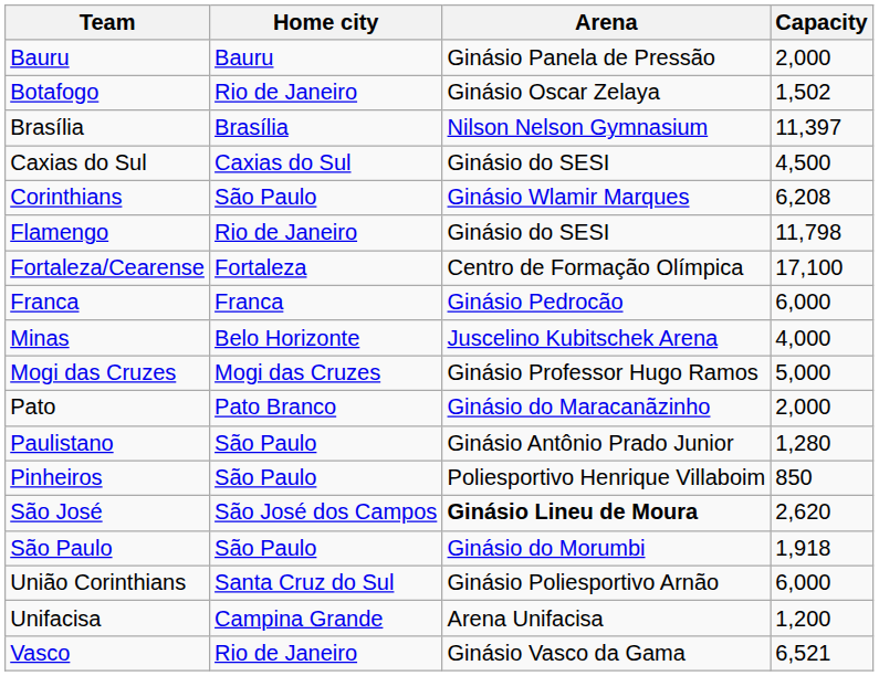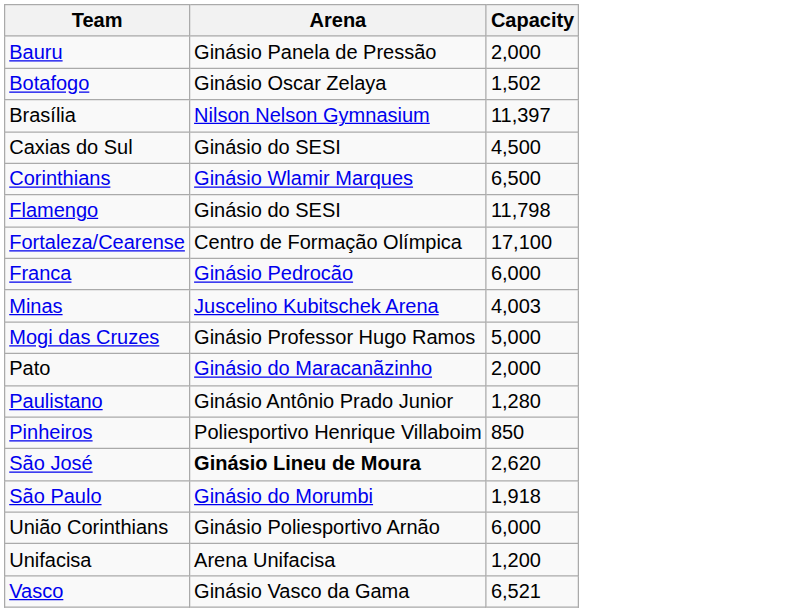- column: Home city | Bauru | Rio de Janeiro | Brasília | Caxias do Sul | São Paulo | Rio de Janeiro | Fortaleza | Franca | Belo Horizonte | Mogi das Cruzes | Pato Branco | São Paulo | São Paulo | São José dos Campos | São Paulo | Santa Cruz do Sul | Campina Grande | Rio de Janeiro
Corinthians | Capacity: 6,208 -> 6,500
Minas | Capacity: 4,000 -> 4,003
